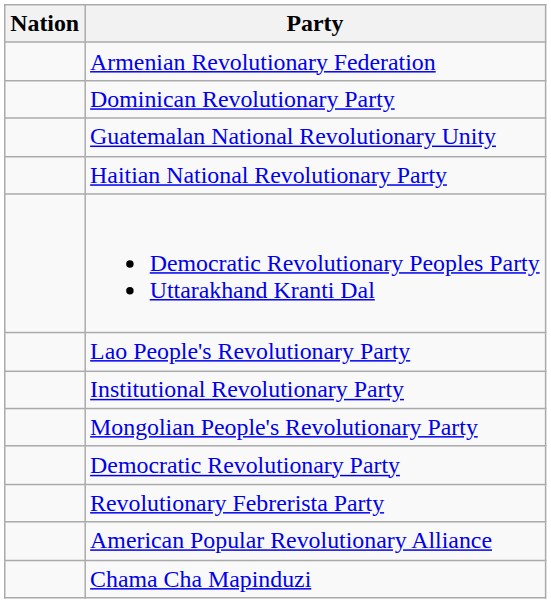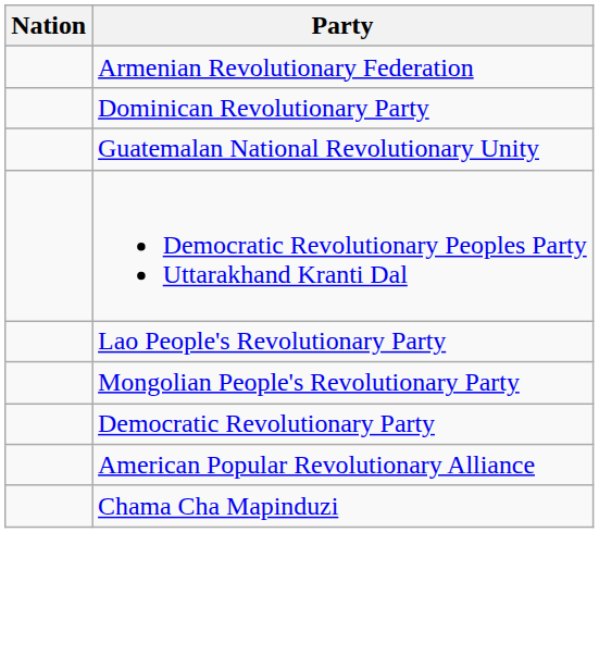- row: Haitian National Revolutionary Party
- row: Institutional Revolutionary Party
- row: Revolutionary Febrerista Party
